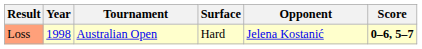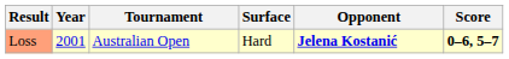Loss | Year: 1998 -> 2001
Loss | Opponent: normal -> bold
